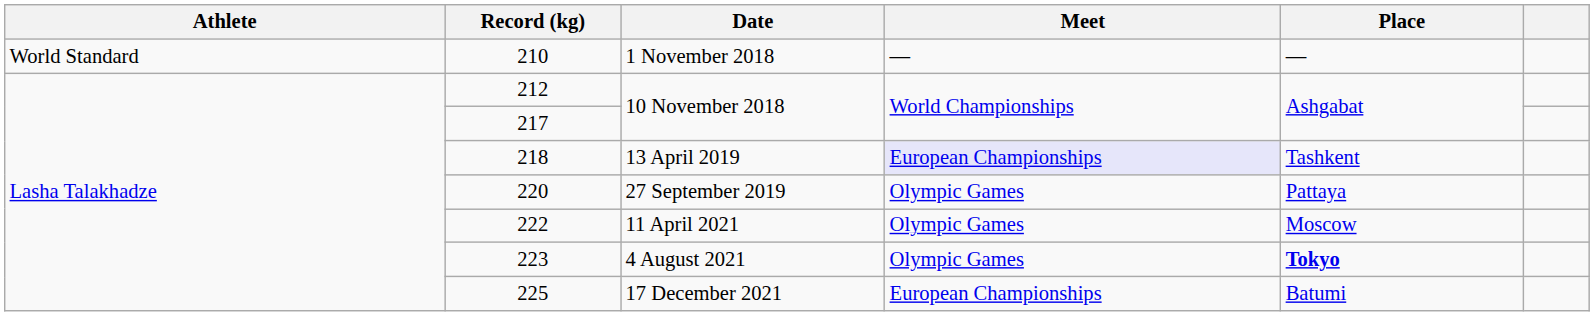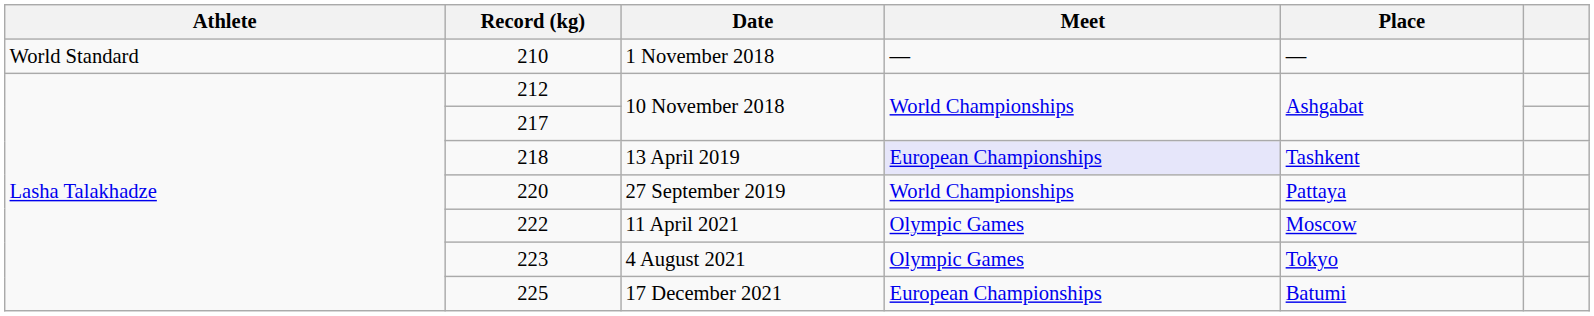220 | Meet: Olympic Games -> World Championships
223 | Place: bold -> normal
